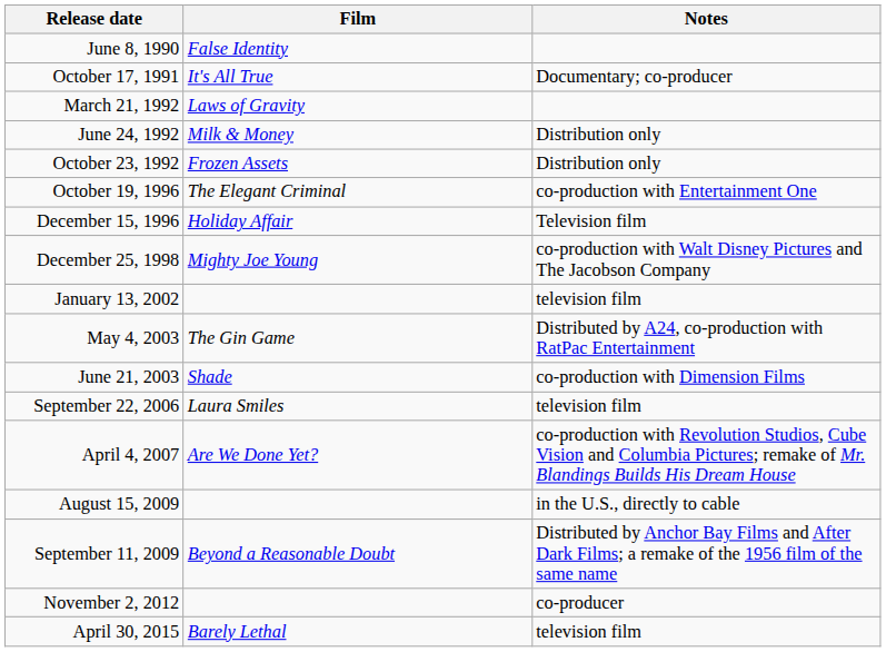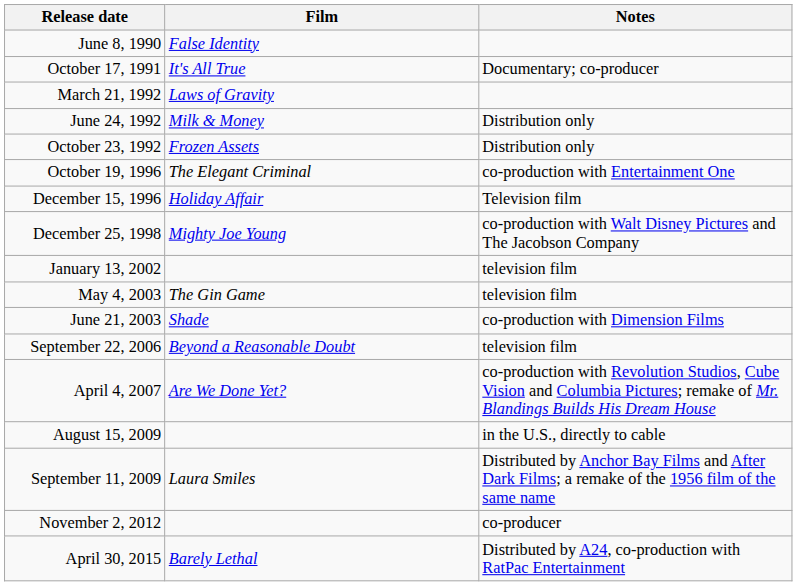May 4, 2003 | Notes: Distributed by A24, co-production with RatPac Entertainment -> television film
September 22, 2006 | Film: Laura Smiles -> Beyond a Reasonable Doubt
September 11, 2009 | Film: Beyond a Reasonable Doubt -> Laura Smiles
April 30, 2015 | Notes: television film -> Distributed by A24, co-production with RatPac Entertainment
